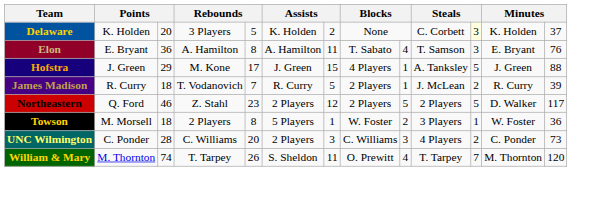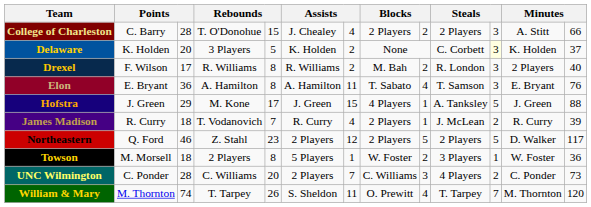+ row: College of Charleston | C. Barry | 28 | T. O'Donohue | 15 | J. Chealey | 4 | 2 Players | 2 | 2 Players | 3 | A. Stitt | 66
+ row: Drexel | F. Wilson | 17 | R. Williams | 8 | R. Williams | 2 | M. Bah | 2 | R. London | 3 | 2 Players | 40
James Madison | column 7: 5 -> 4
UNC Wilmington | column 7: 3 -> 7
